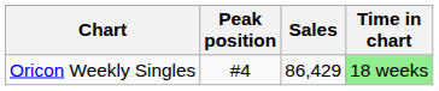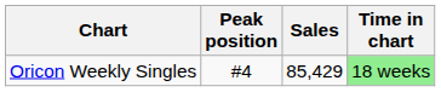Oricon Weekly Singles | Sales: 86,429 -> 85,429
